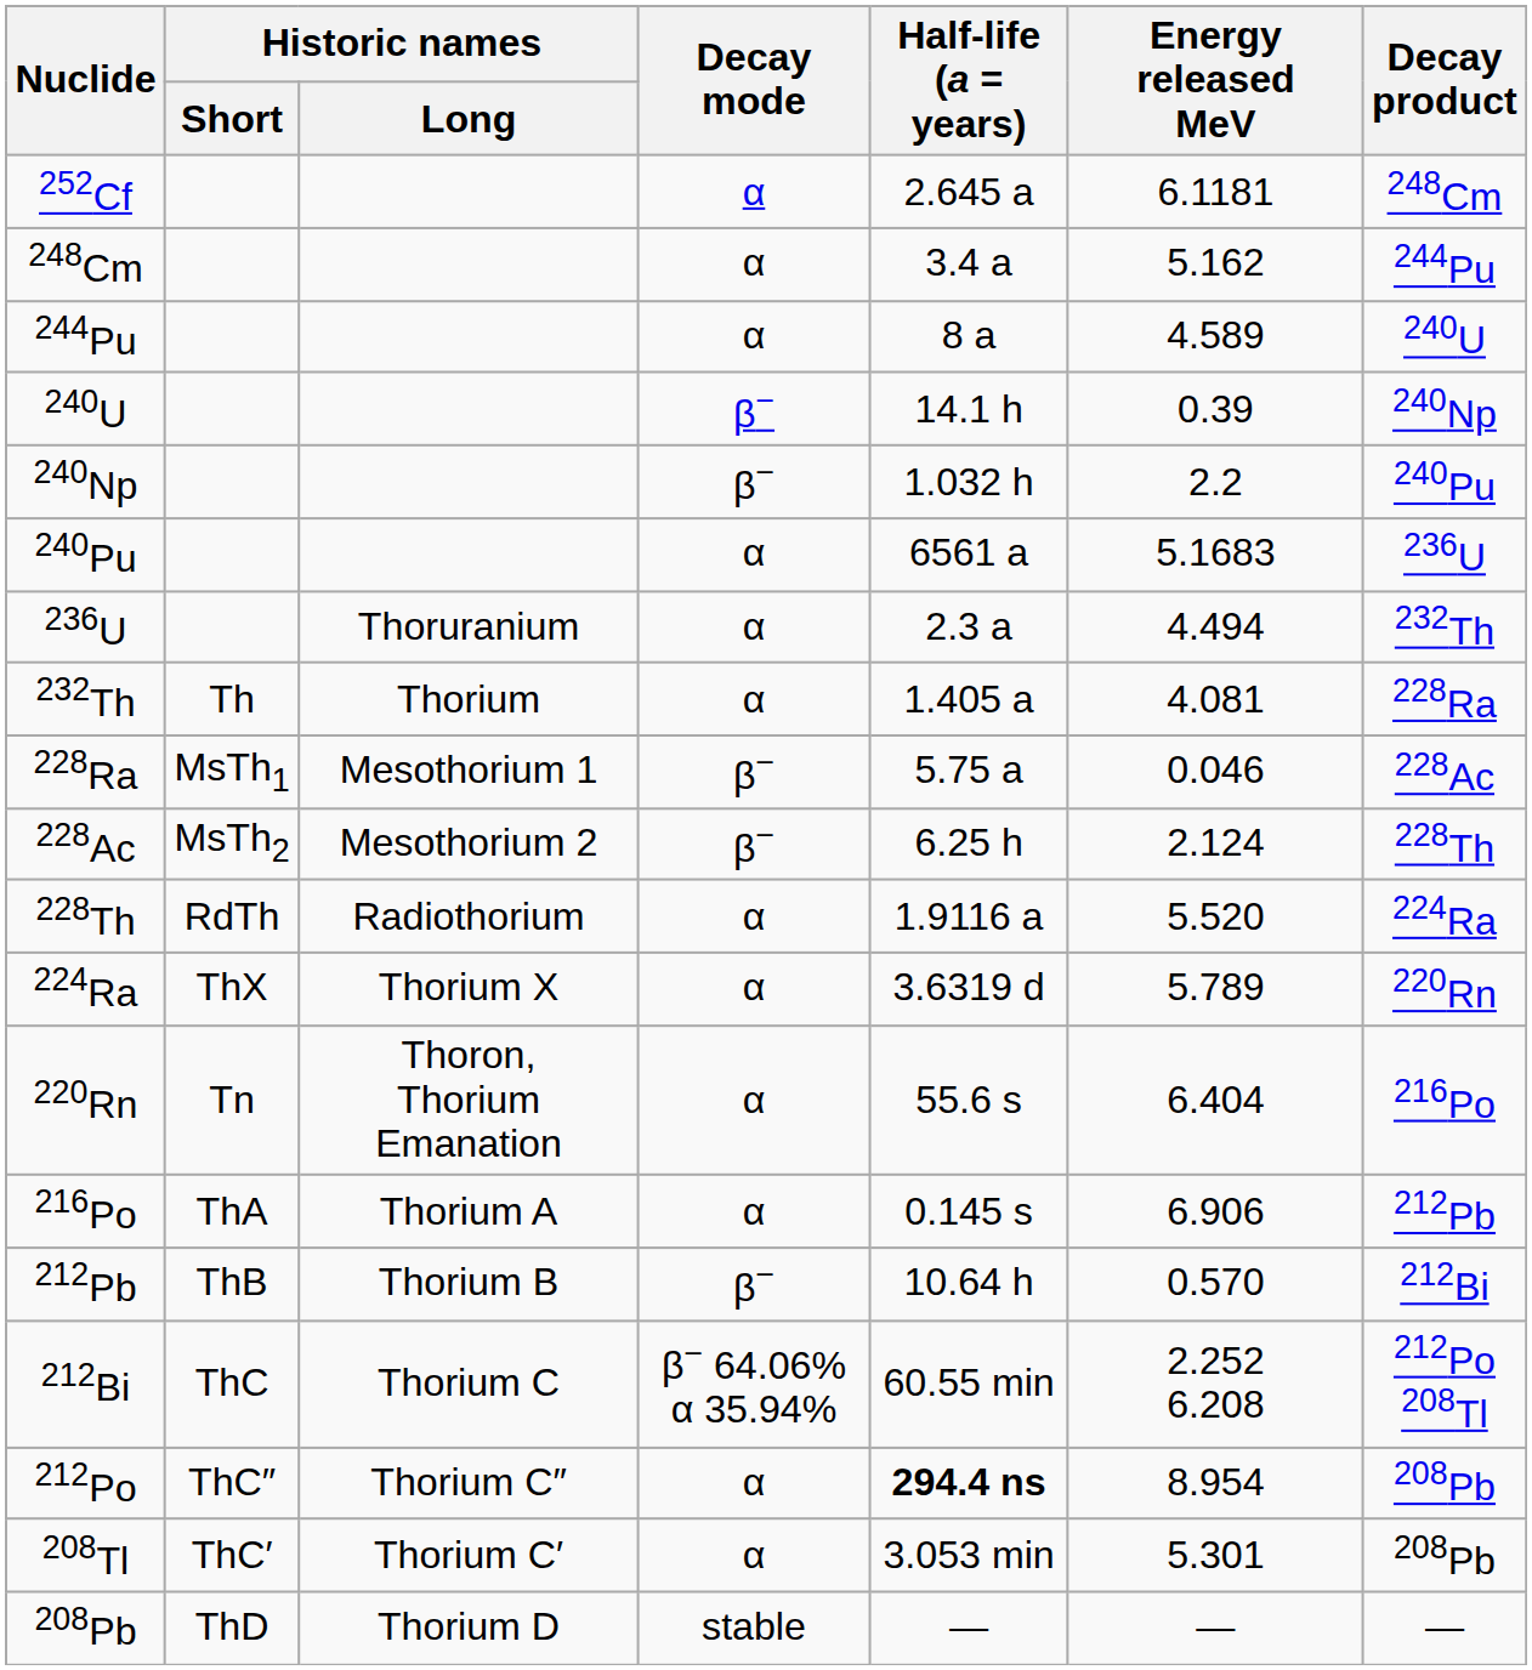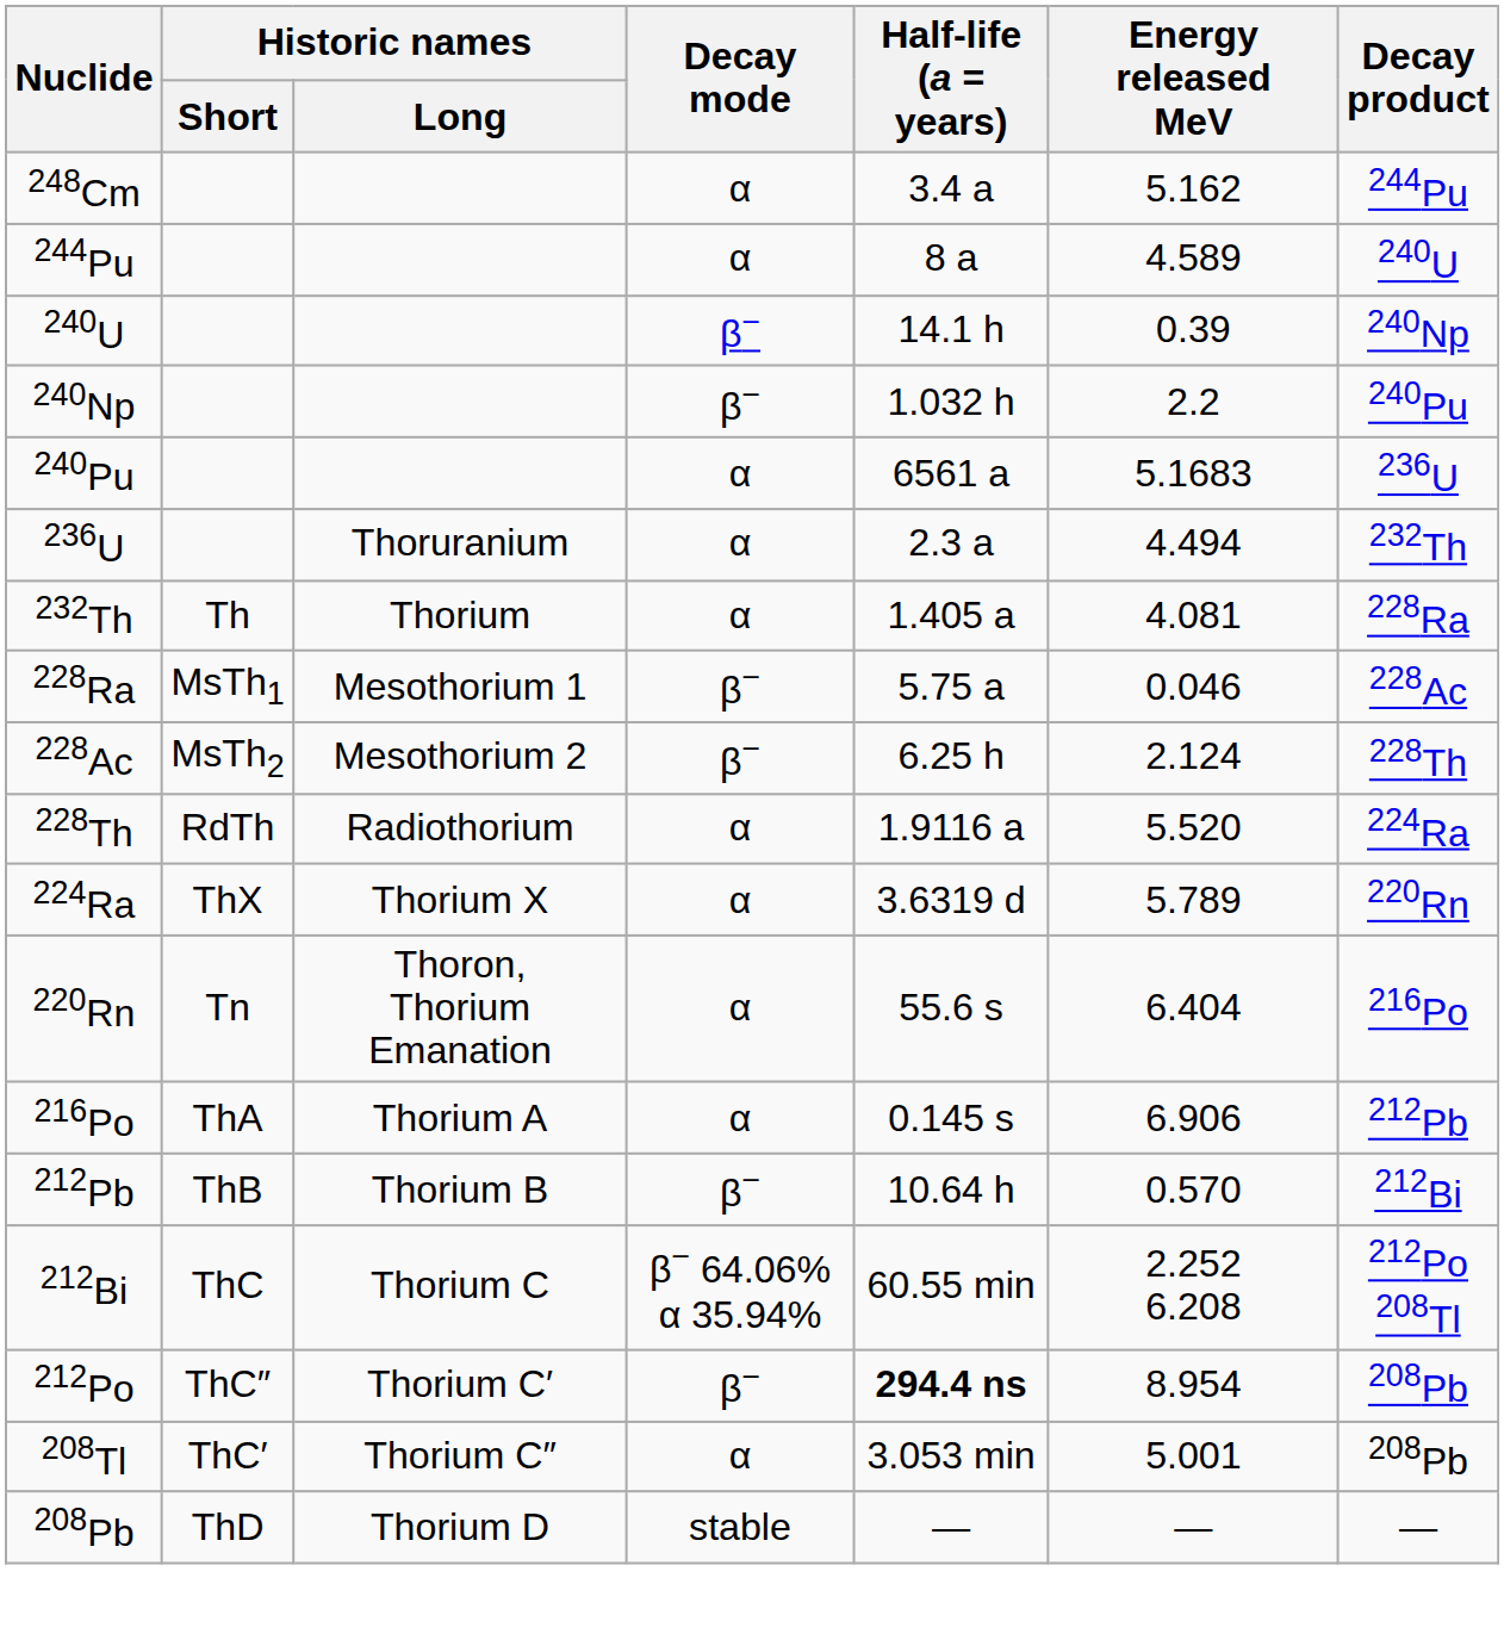- row: 252Cf | α | 2.645 a | 6.1181 | 248Cm
212Po | Historic names / Long: Thorium C″ -> Thorium C′
212Po | Decay mode: α -> β−
208Tl | Historic names / Long: Thorium C′ -> Thorium C″
208Tl | Energy released MeV: 5.301 -> 5.001
